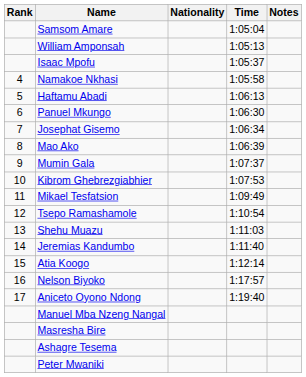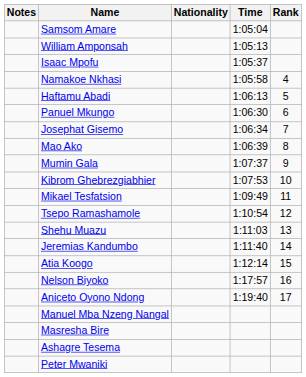columns swapped: Rank <-> Notes
